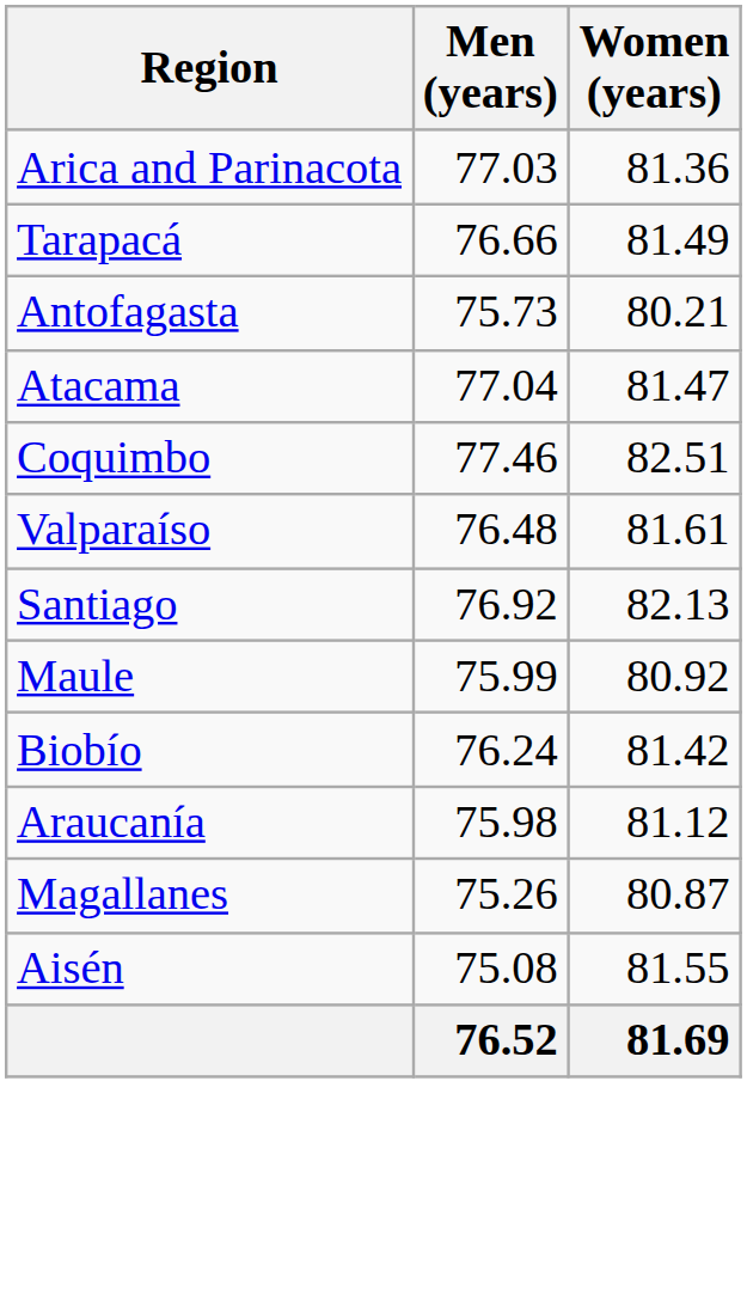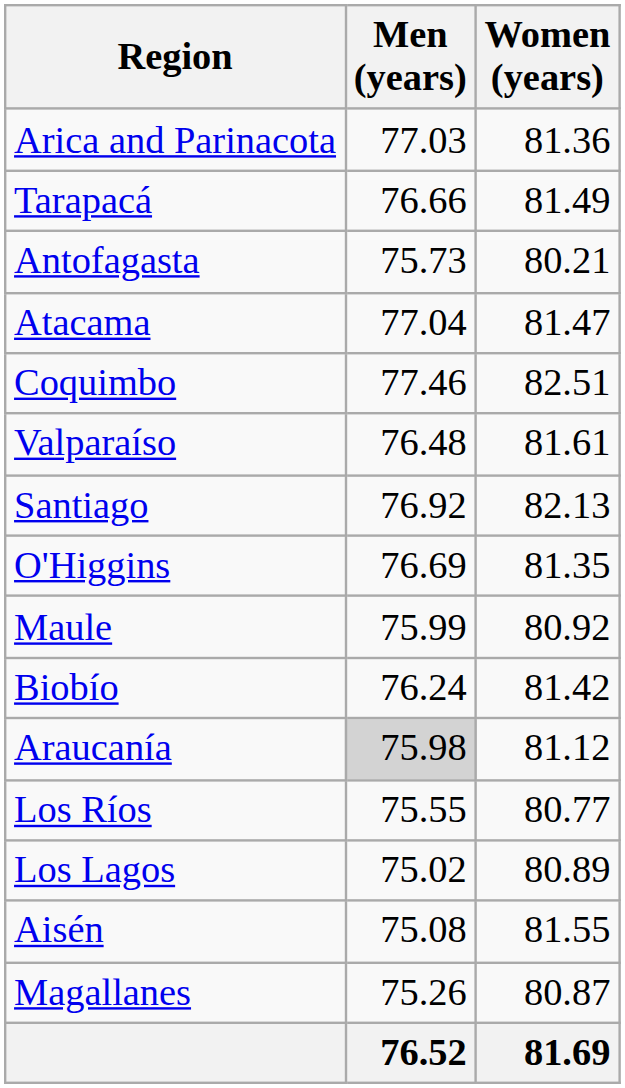+ row: O'Higgins | 76.69 | 81.35
Araucanía | Men (years): no background -> lightgrey background
+ row: Los Ríos | 75.55 | 80.77
+ row: Los Lagos | 75.02 | 80.89
rows swapped: Aisén <-> Magallanes
